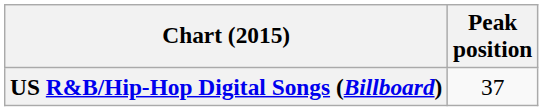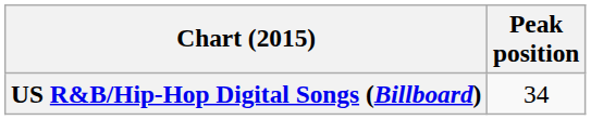US R&B/Hip-Hop Digital Songs (Billboard) | Peak position: 37 -> 34
